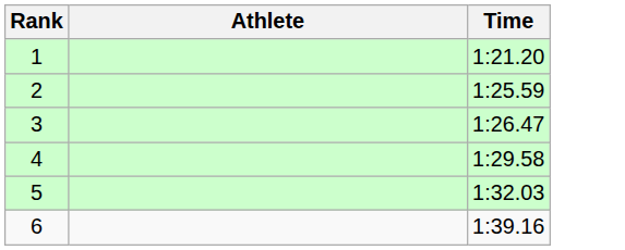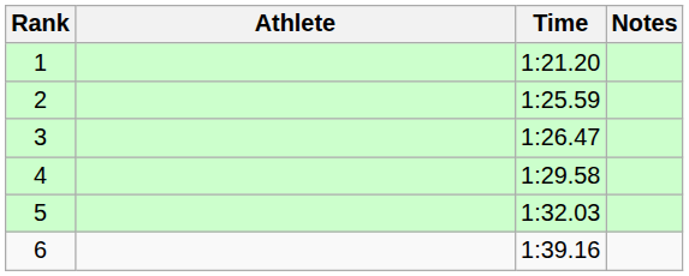+ column: Notes
